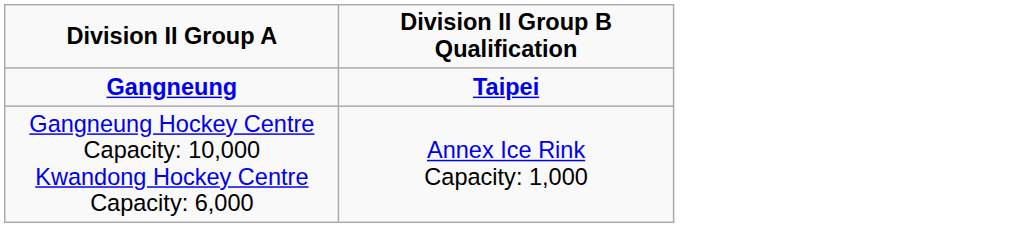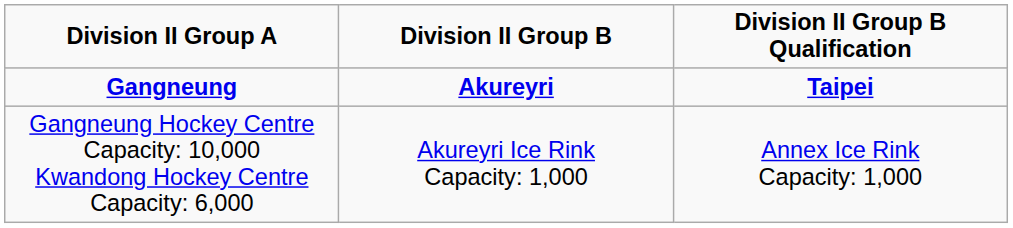+ column: Division II Group B | Akureyri | Akureyri Ice Rink Capacity: 1,000
